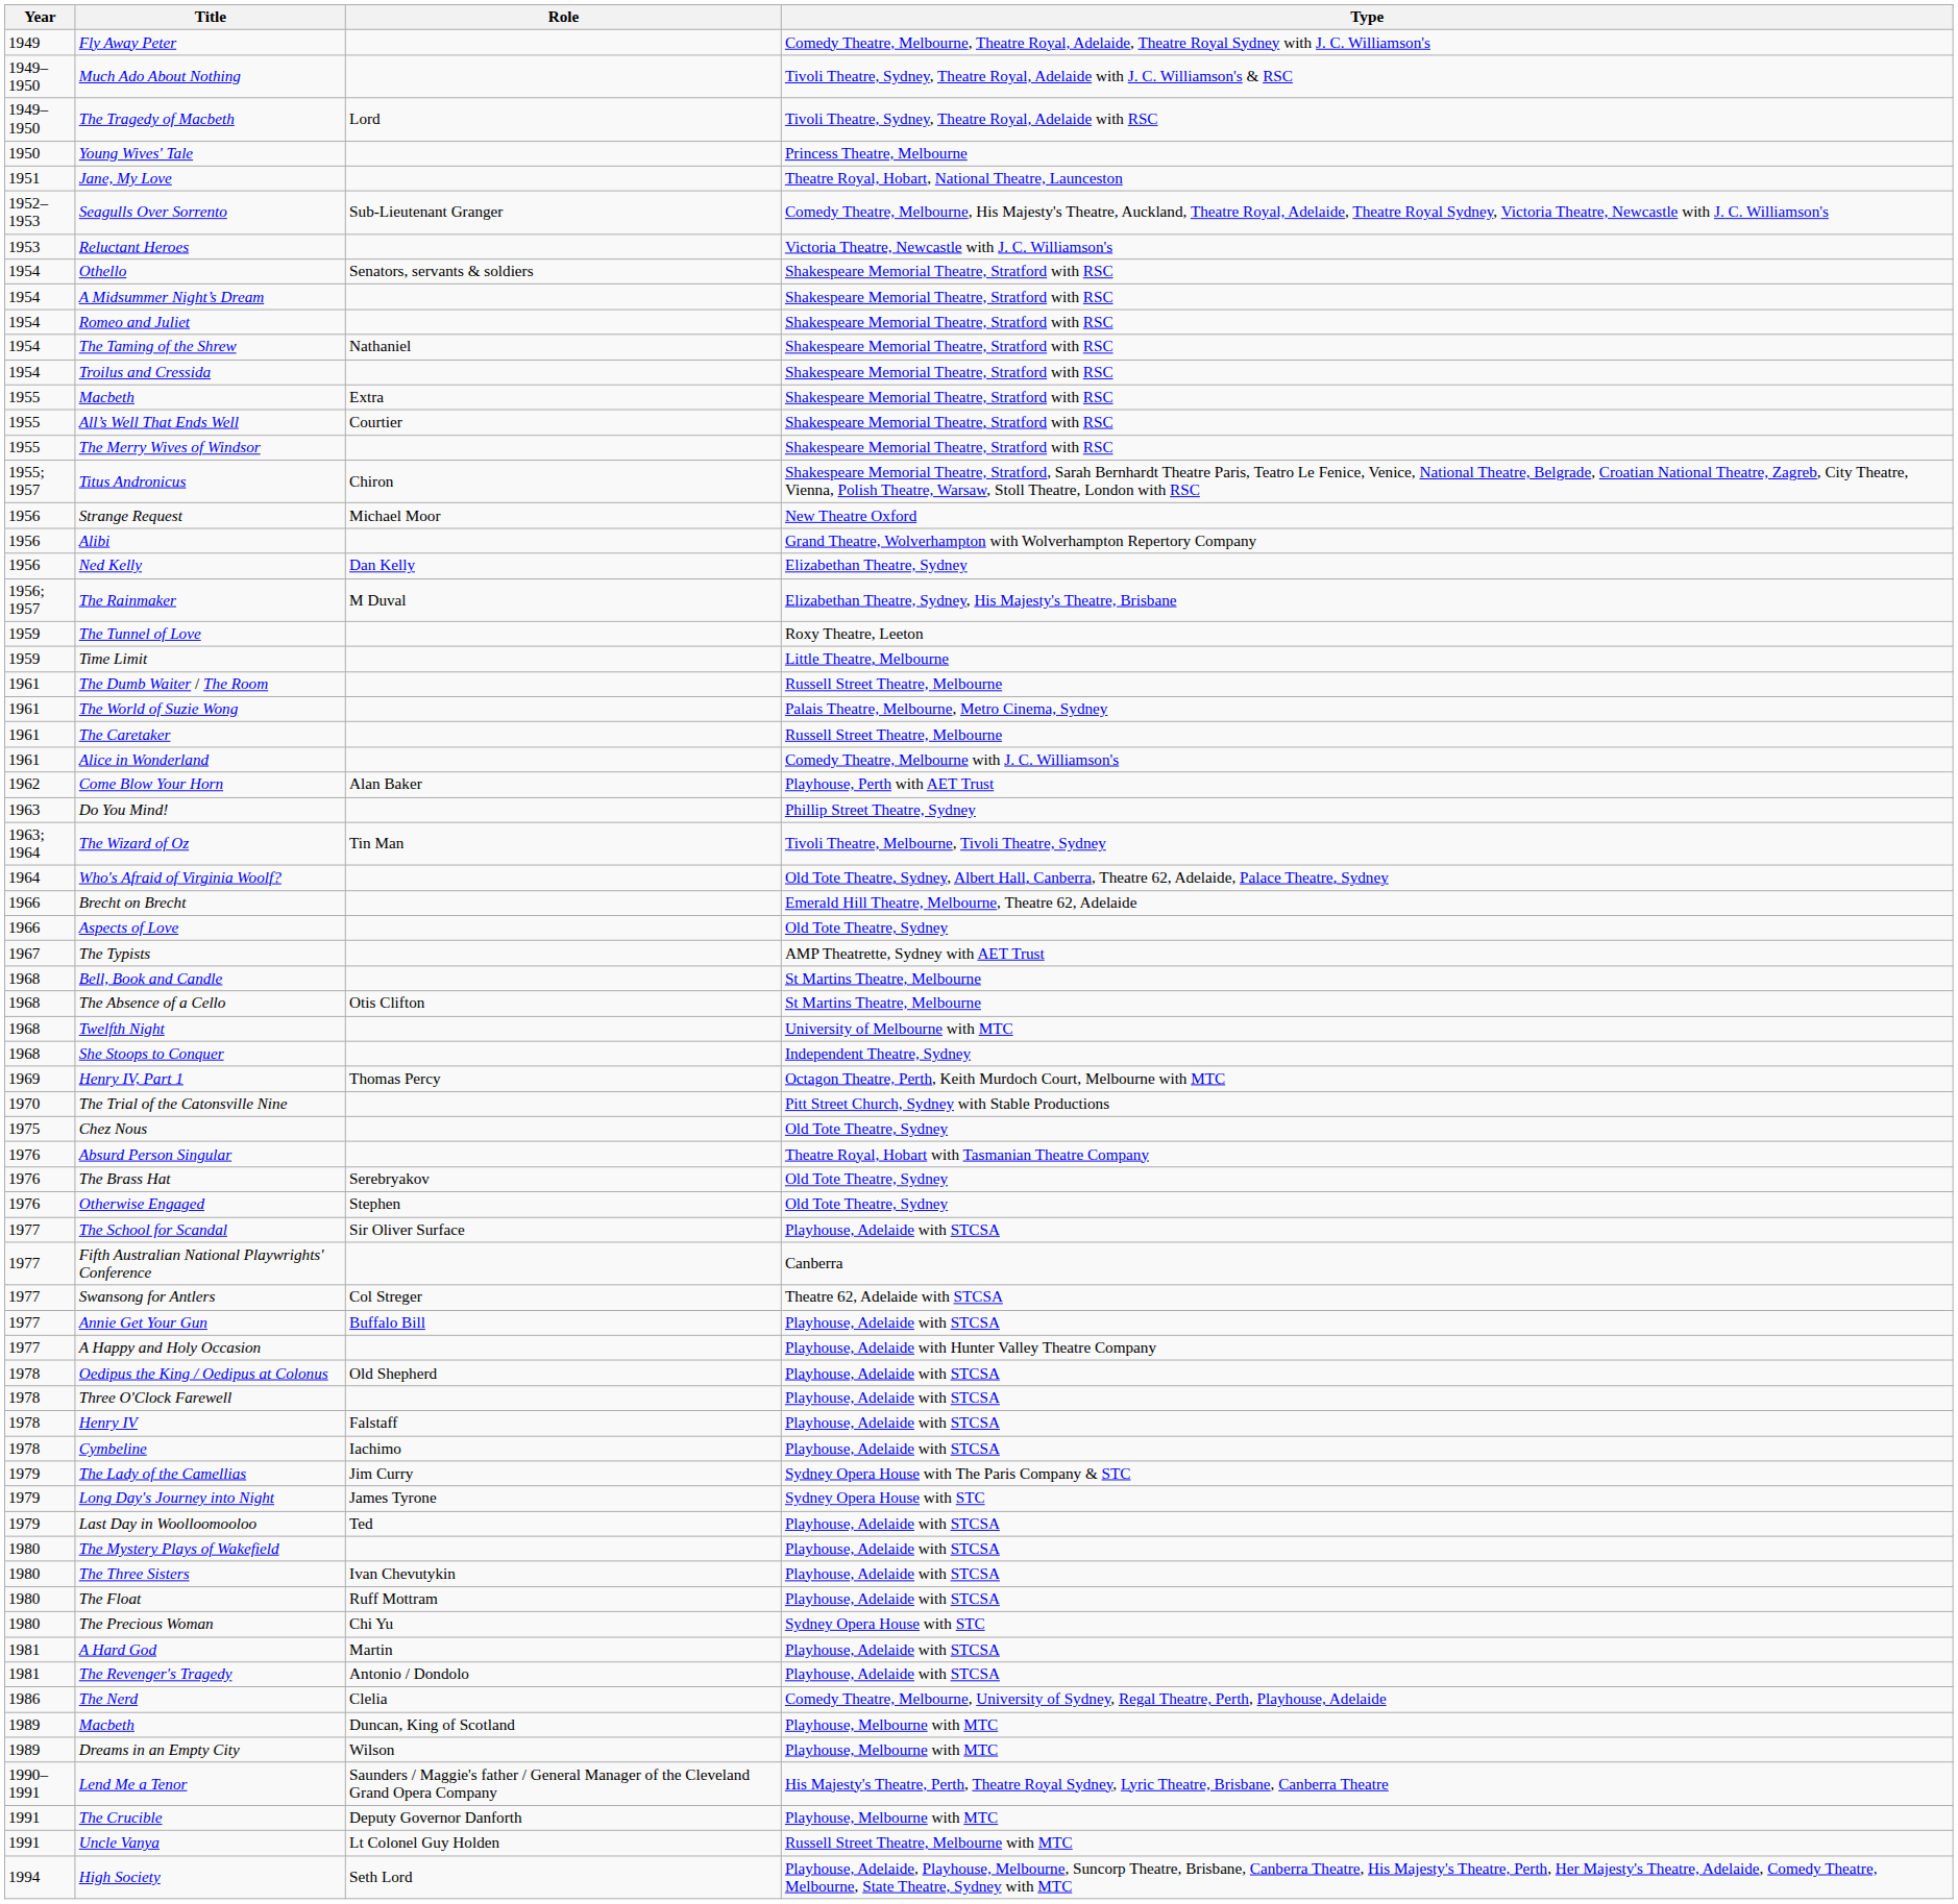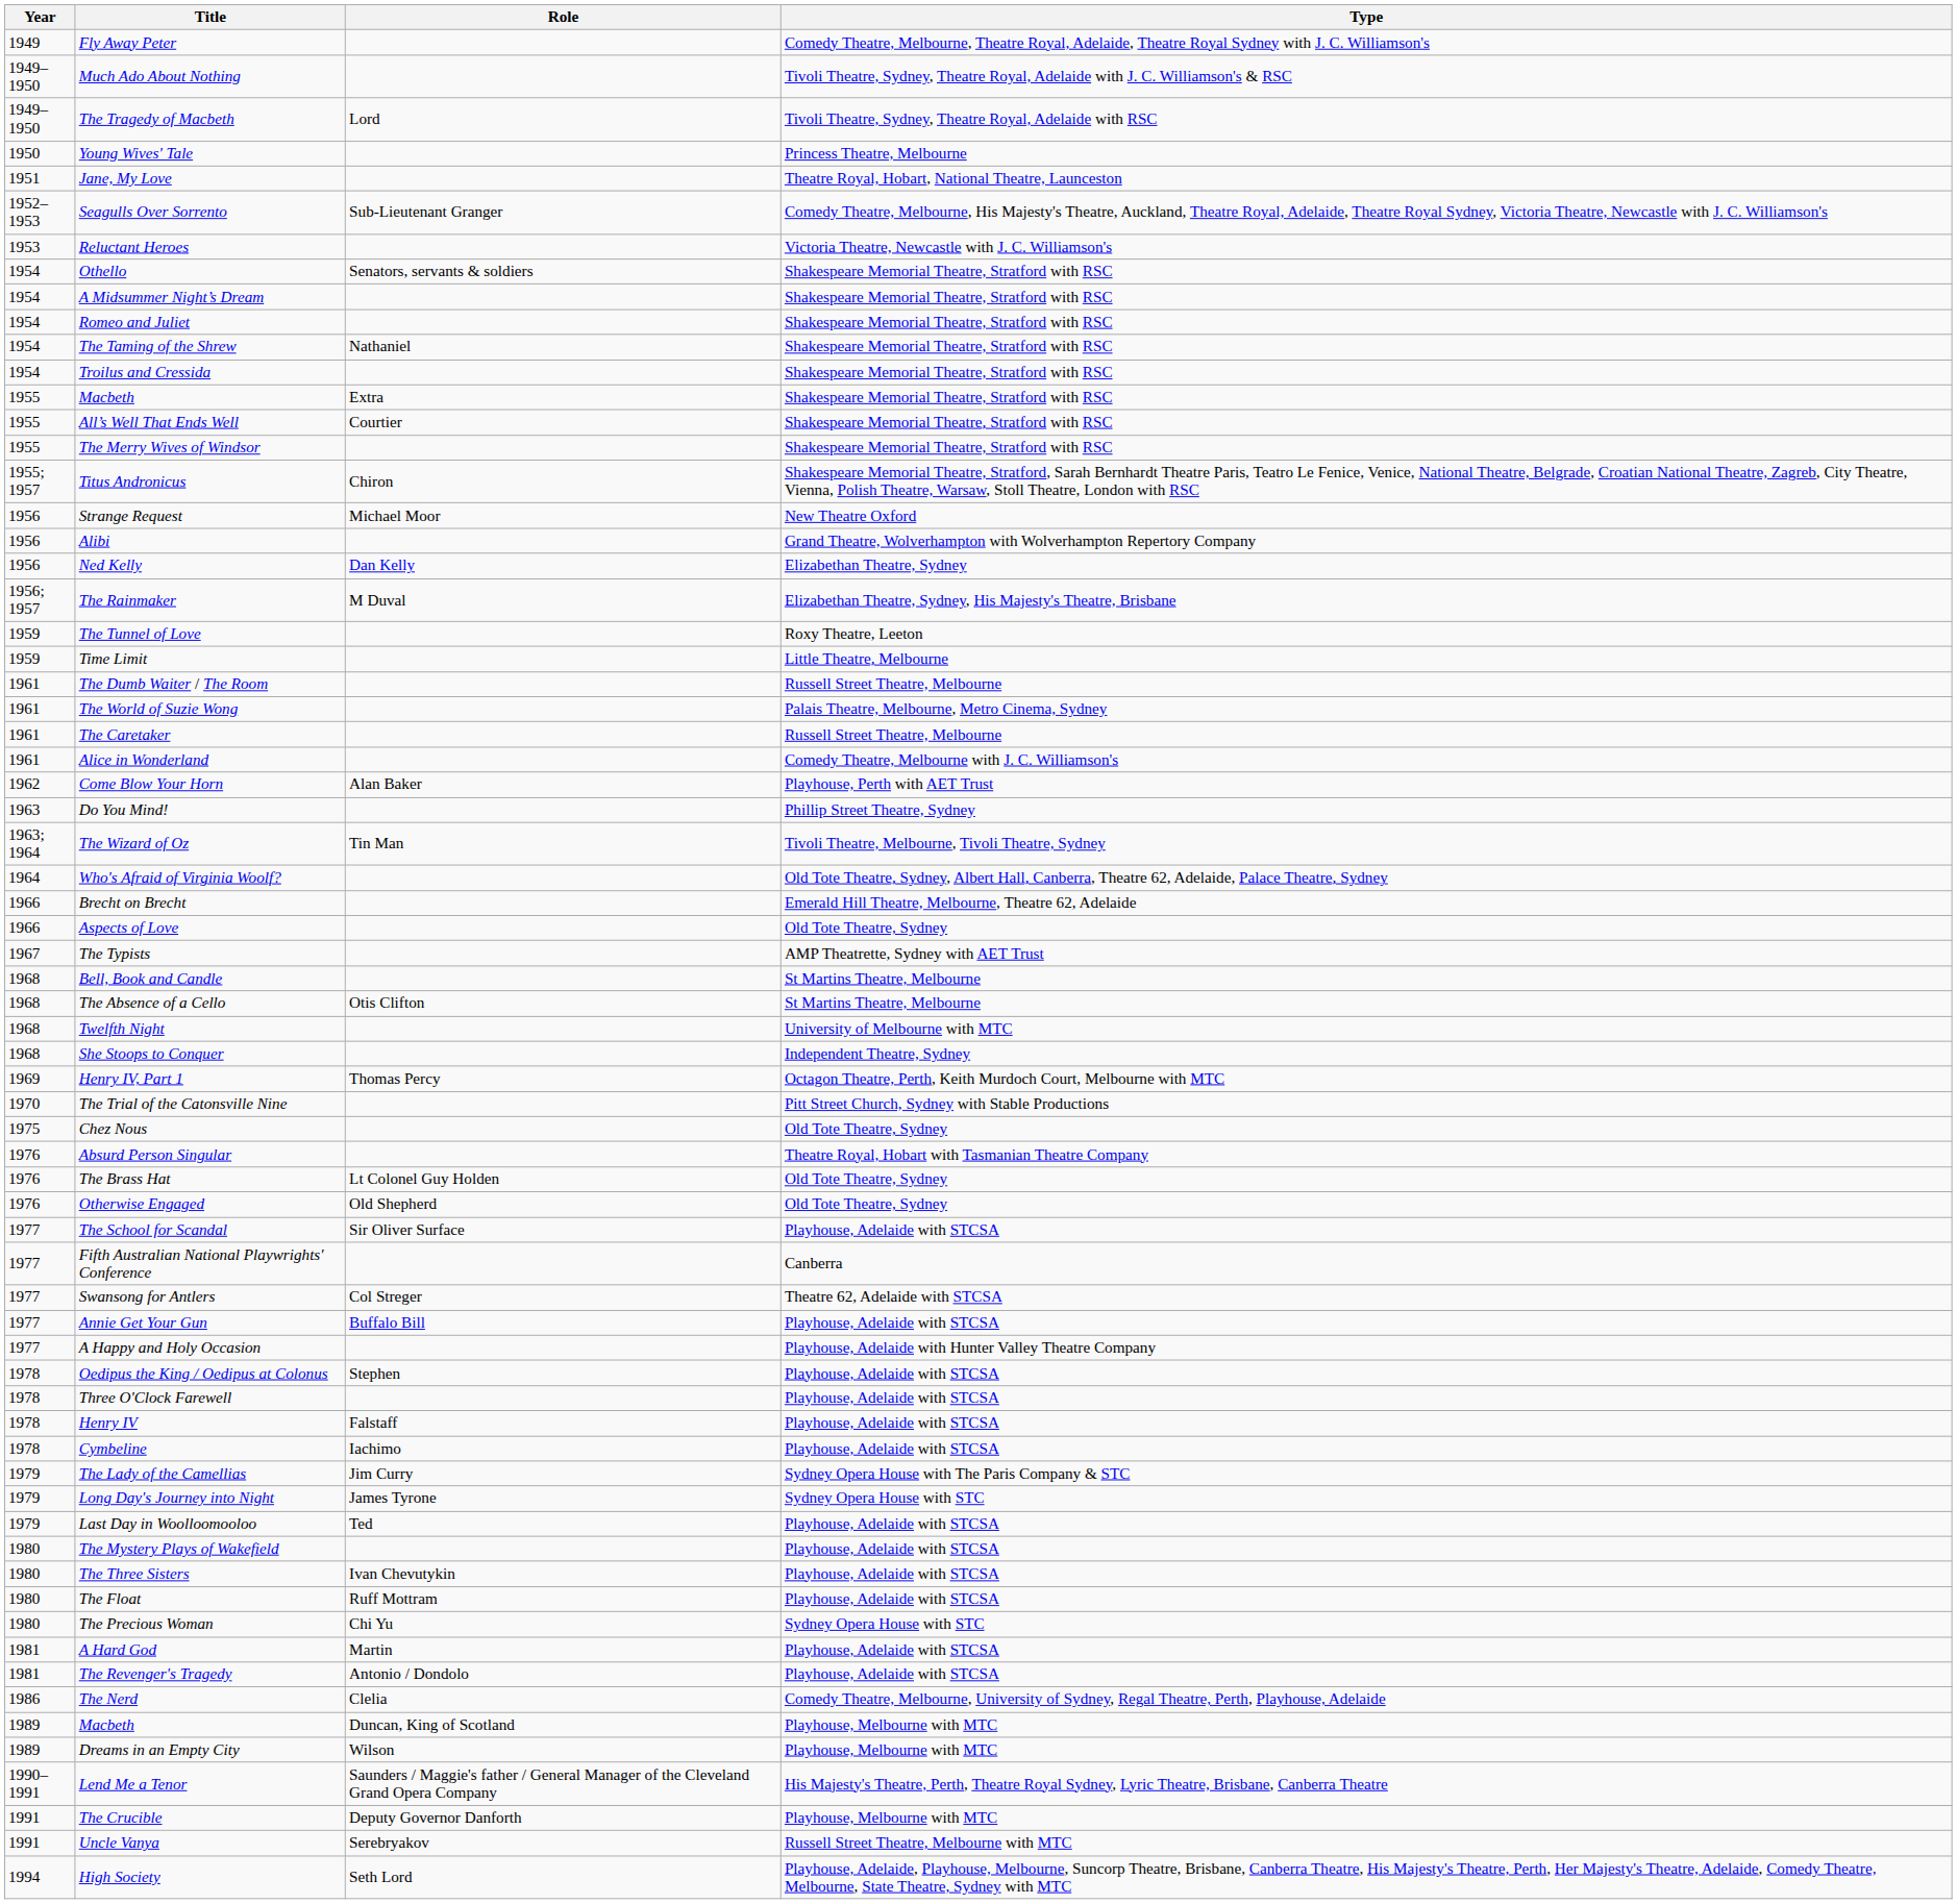The Brass Hat | Role: Serebryakov -> Lt Colonel Guy Holden
Otherwise Engaged | Role: Stephen -> Old Shepherd
Oedipus the King / Oedipus at Colonus | Role: Old Shepherd -> Stephen
Uncle Vanya | Role: Lt Colonel Guy Holden -> Serebryakov
